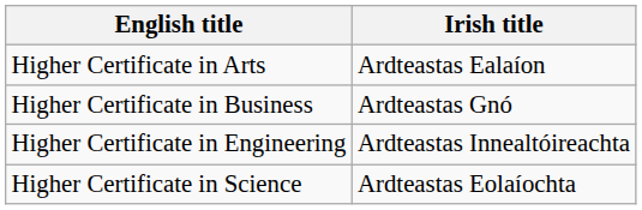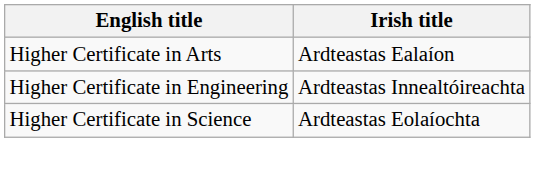- row: Higher Certificate in Business | Ardteastas Gnó
